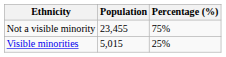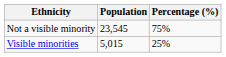Not a visible minority | Population: 23,455 -> 23,545
